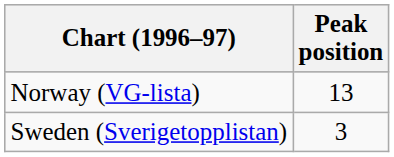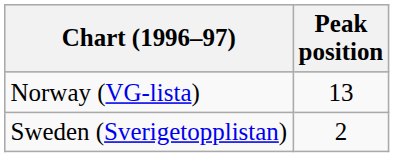Sweden (Sverigetopplistan) | Peak position: 3 -> 2
